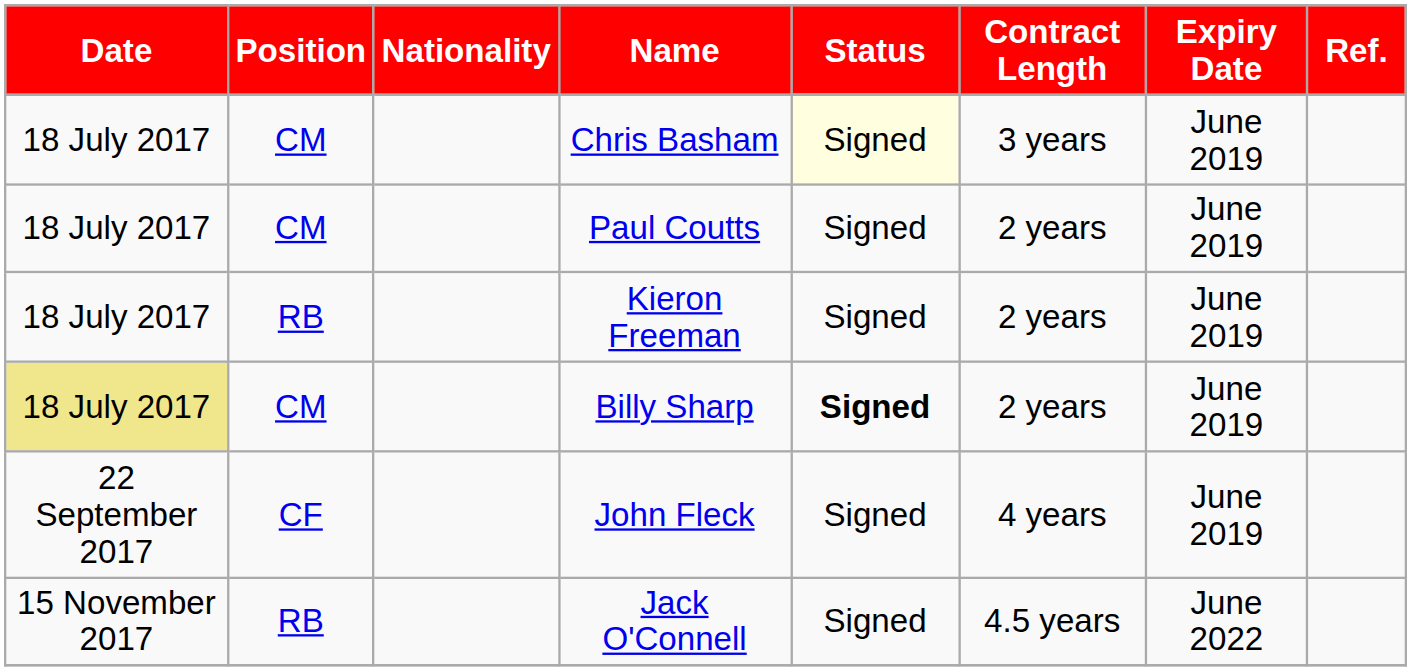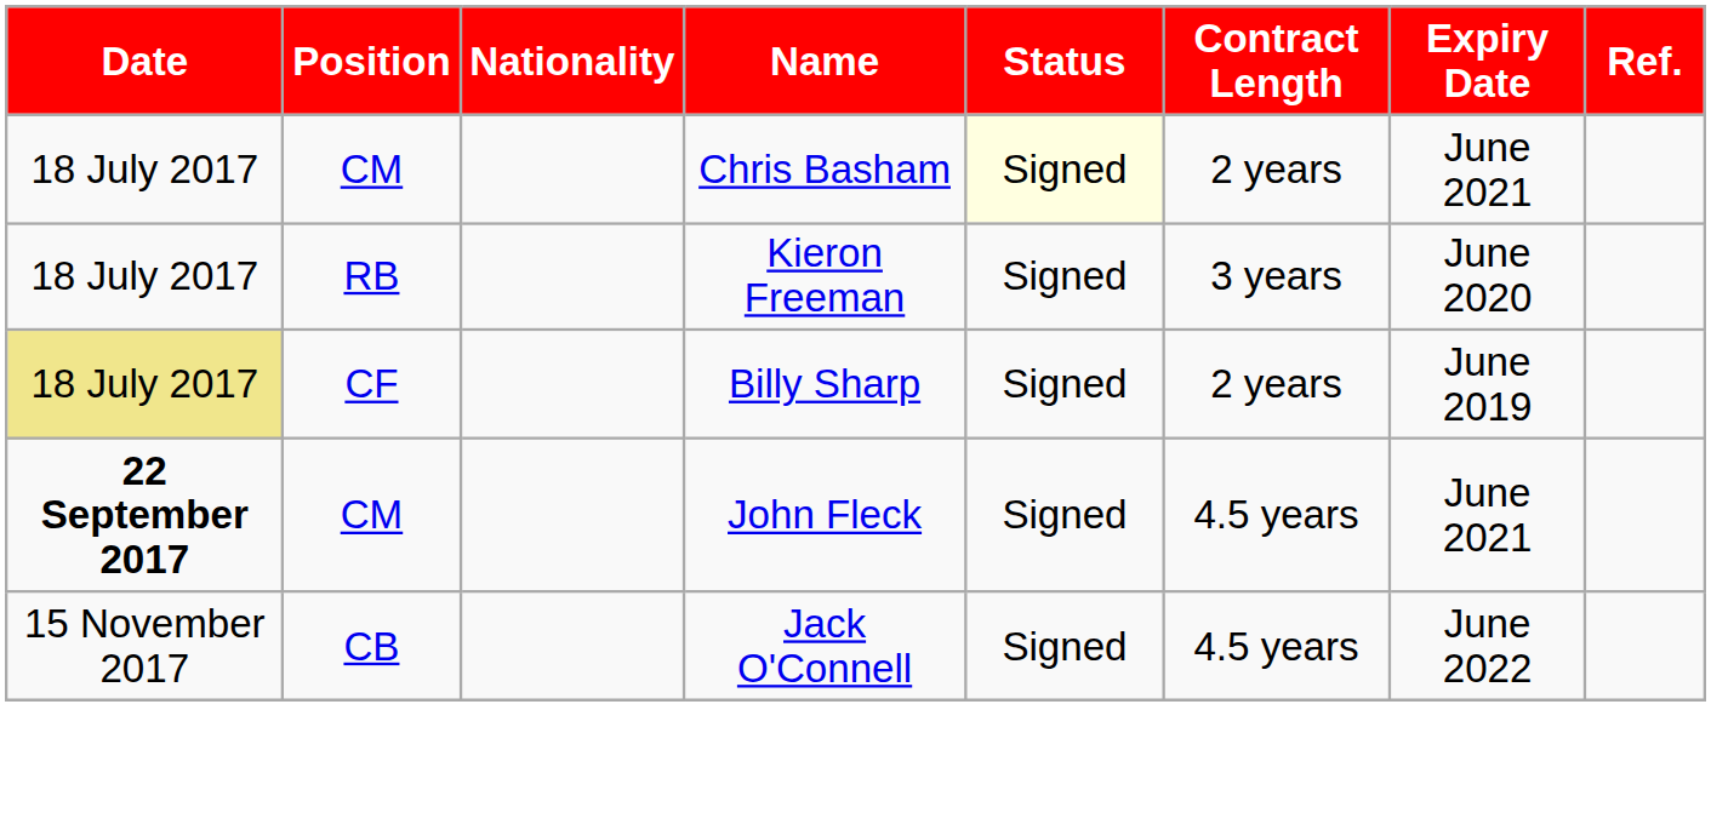Chris Basham | Contract Length: 3 years -> 2 years
Chris Basham | Expiry Date: June 2019 -> June 2021
- row: 18 July 2017 | CM | Paul Coutts | Signed | 2 years | June 2019
Kieron Freeman | Contract Length: 2 years -> 3 years
Kieron Freeman | Expiry Date: June 2019 -> June 2020
Billy Sharp | Position: CM -> CF
Billy Sharp | Status: bold -> normal
John Fleck | Date: normal -> bold
John Fleck | Position: CF -> CM
John Fleck | Contract Length: 4 years -> 4.5 years
John Fleck | Expiry Date: June 2019 -> June 2021
Jack O'Connell | Position: RB -> CB
